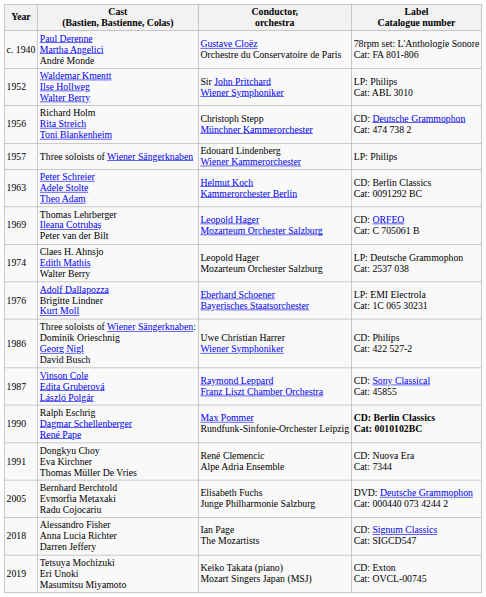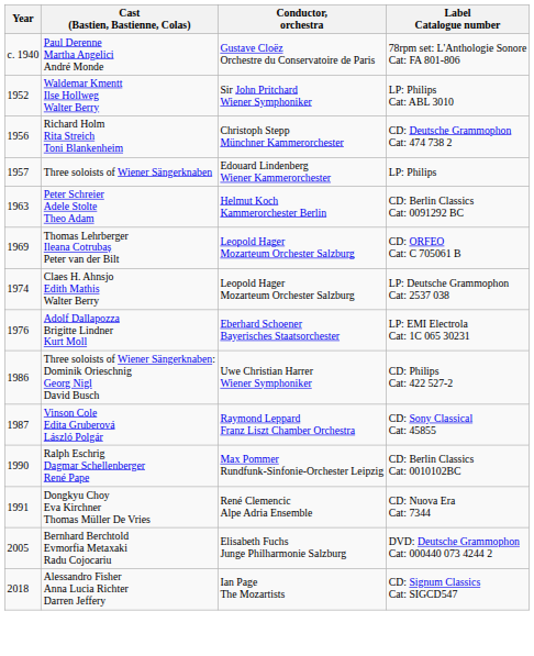Ralph Eschrig Dagmar Schellenberger René Pape | Label Catalogue number: bold -> normal
- row: 2019 | Tetsuya Mochizuki Eri Unoki Masumitsu Miyamoto | Keiko Takata (piano) Mozart Singers Japan (MSJ) | CD: Exton Cat: OVCL-00745
